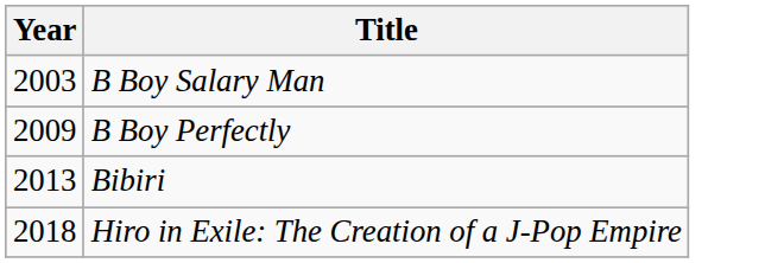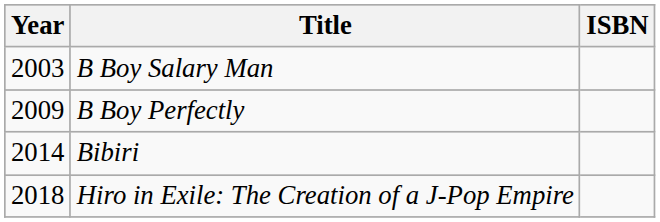+ column: ISBN
Bibiri | Year: 2013 -> 2014
